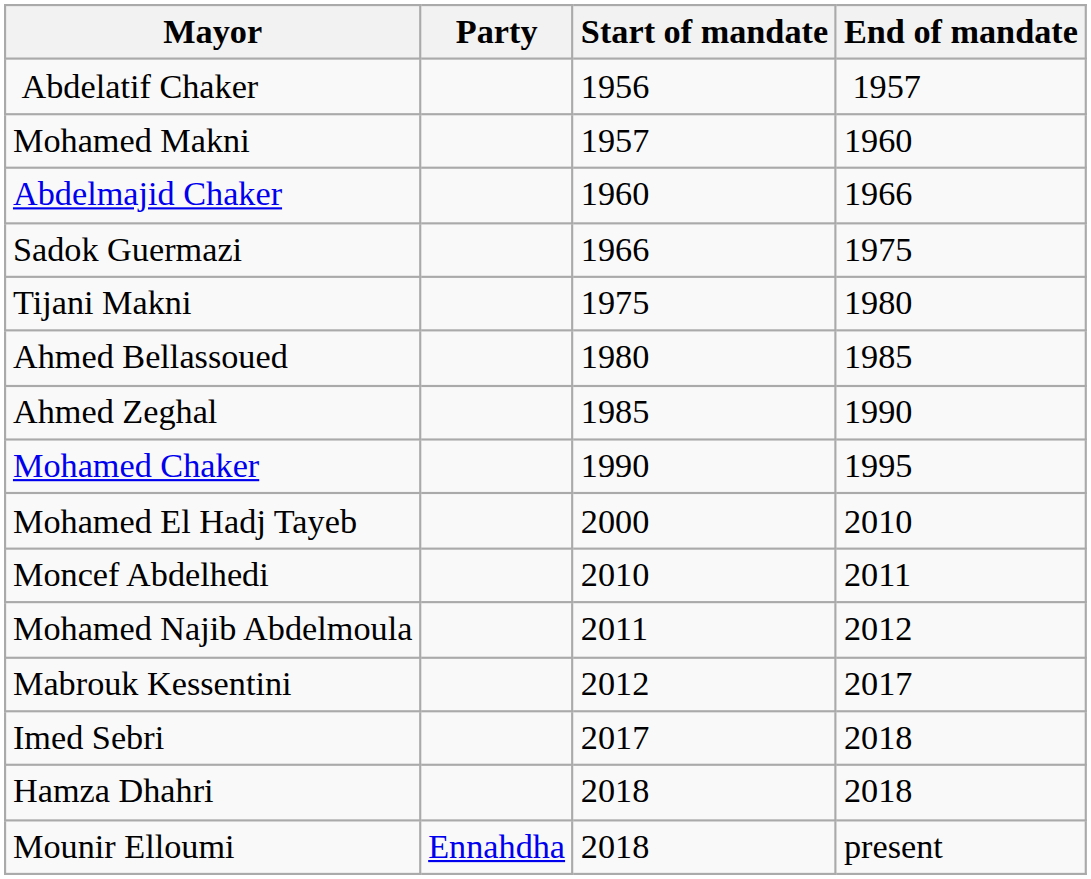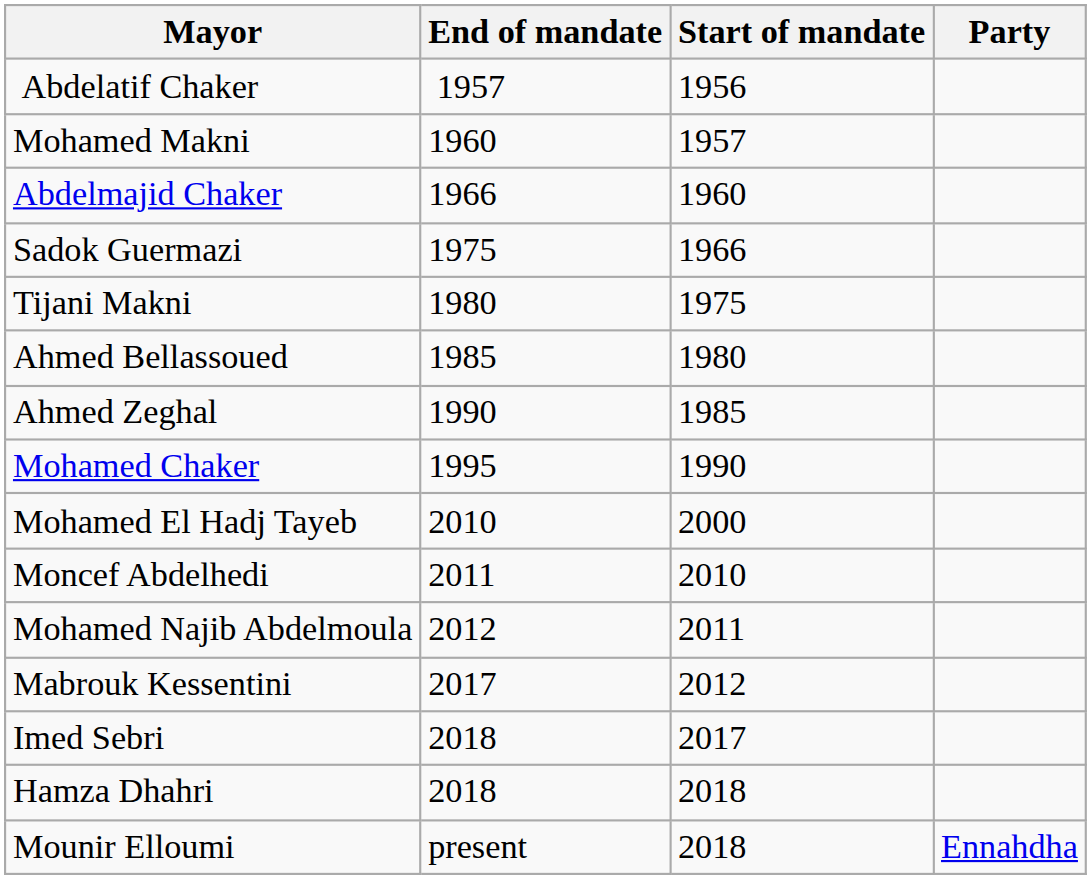columns swapped: Party <-> End of mandate
